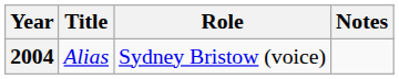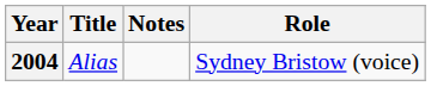columns swapped: Role <-> Notes
